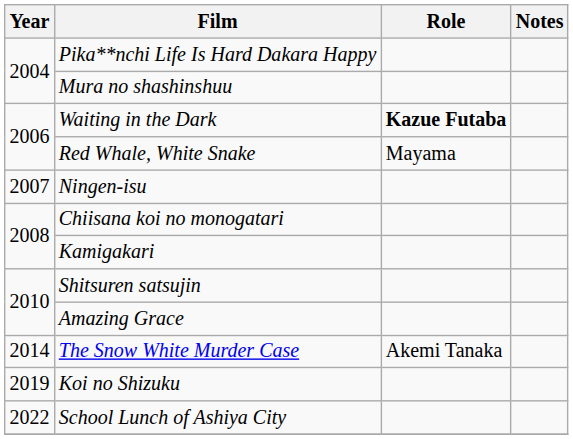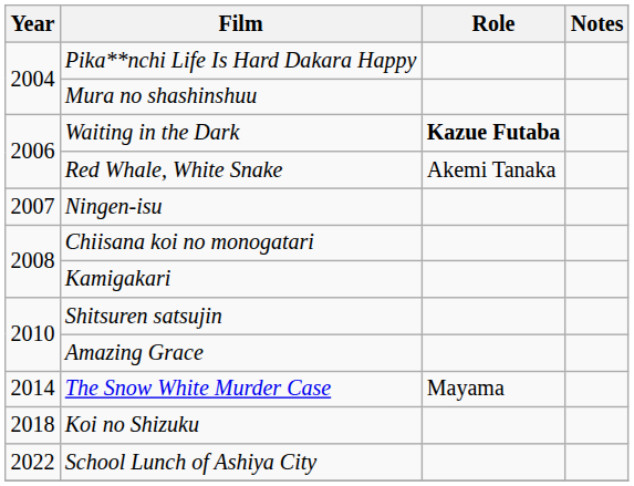Red Whale, White Snake | Role: Mayama -> Akemi Tanaka
The Snow White Murder Case | Role: Akemi Tanaka -> Mayama
Koi no Shizuku | Year: 2019 -> 2018
